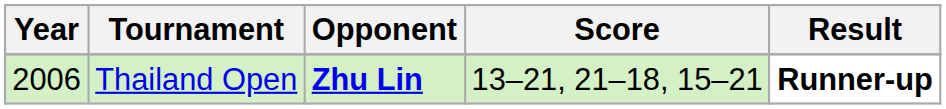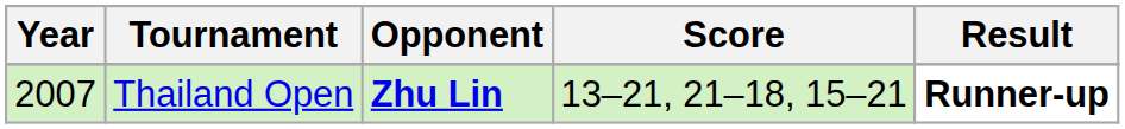Thailand Open | Year: 2006 -> 2007
